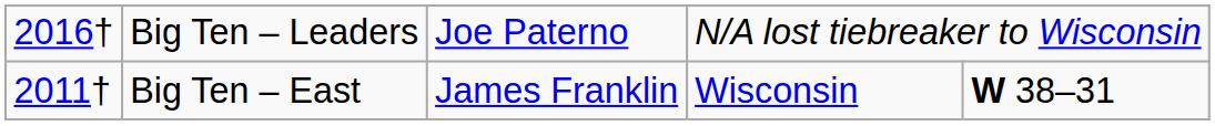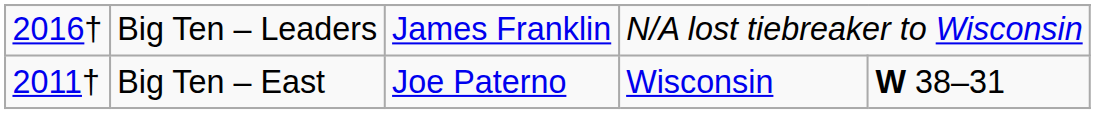Big Ten – Leaders | column 3: Joe Paterno -> James Franklin
Big Ten – East | column 3: James Franklin -> Joe Paterno
